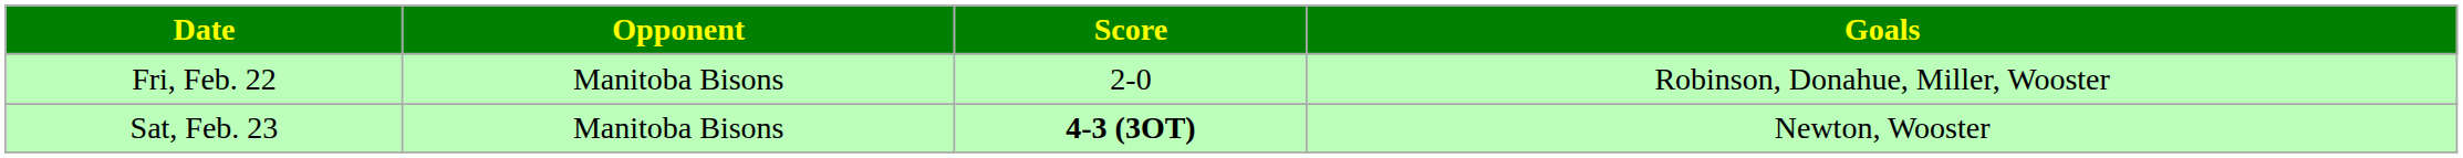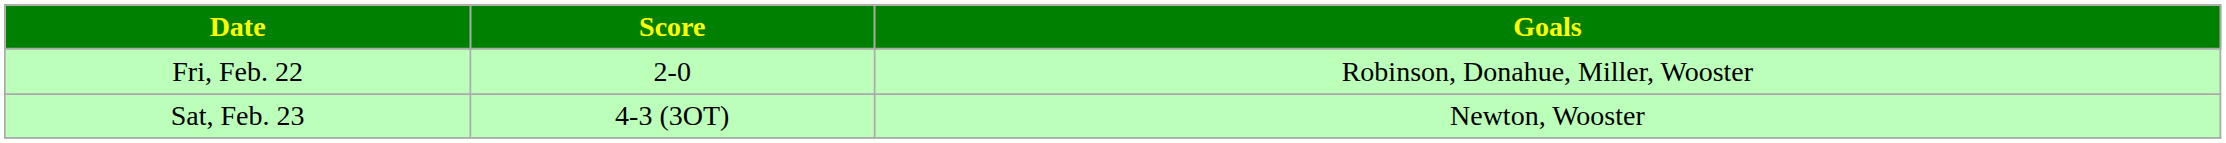- column: Opponent | Manitoba Bisons | Manitoba Bisons
Sat, Feb. 23 | Score: bold -> normal
